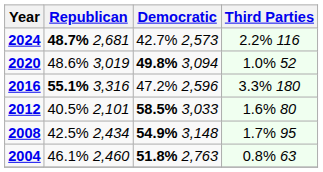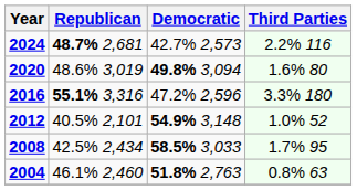2020 | Third Parties: 1.0% 52 -> 1.6% 80
2012 | Democratic: 58.5% 3,033 -> 54.9% 3,148
2012 | Third Parties: 1.6% 80 -> 1.0% 52
2008 | Democratic: 54.9% 3,148 -> 58.5% 3,033
